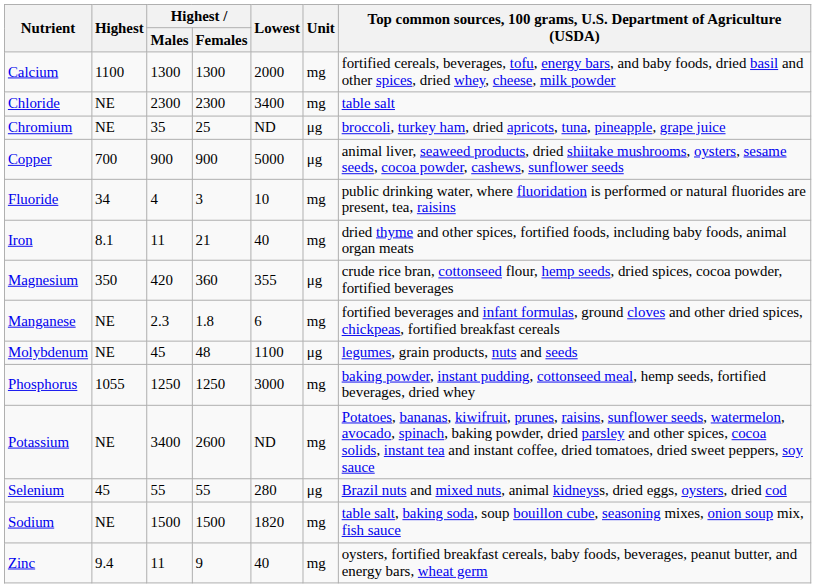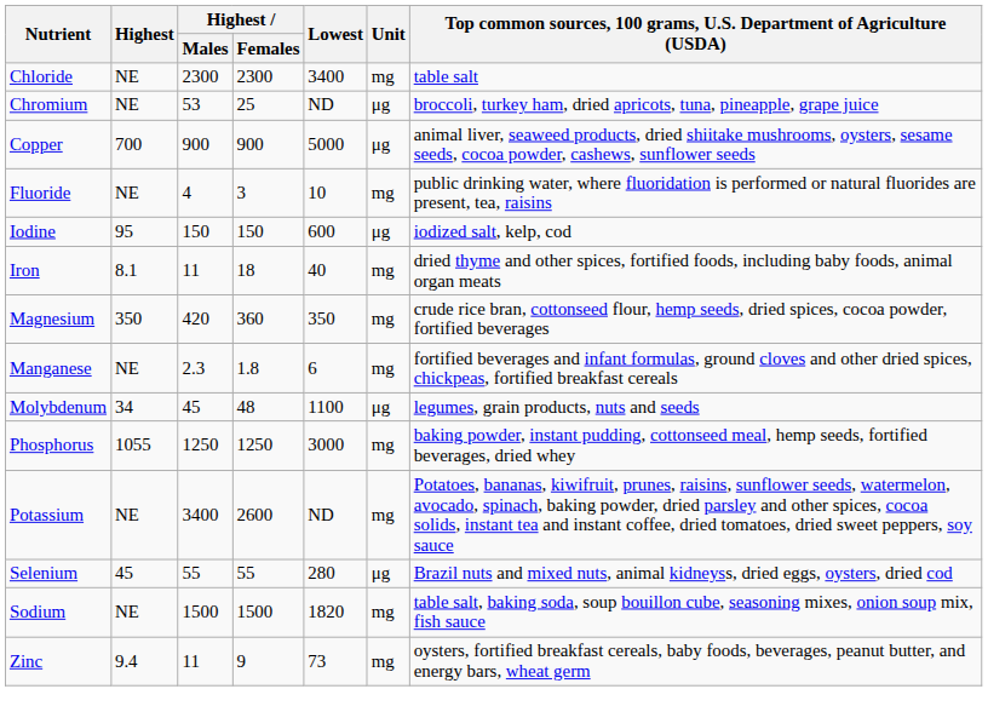- row: Calcium | 1100 | 1300 | 1300 | 2000 | mg | fortified cereals, beverages, tofu, energy bars, and baby foods, dried basil and other spices, dried whey, cheese, milk powder
Chromium | Highest / Males: 35 -> 53
Fluoride | Highest: 34 -> NE
+ row: Iodine | 95 | 150 | 150 | 600 | μg | iodized salt, kelp, cod
Iron | Highest / Females: 21 -> 18
Magnesium | Lowest: 355 -> 350
Magnesium | Unit: μg -> mg
Molybdenum | Highest: NE -> 34
Zinc | Lowest: 40 -> 73
